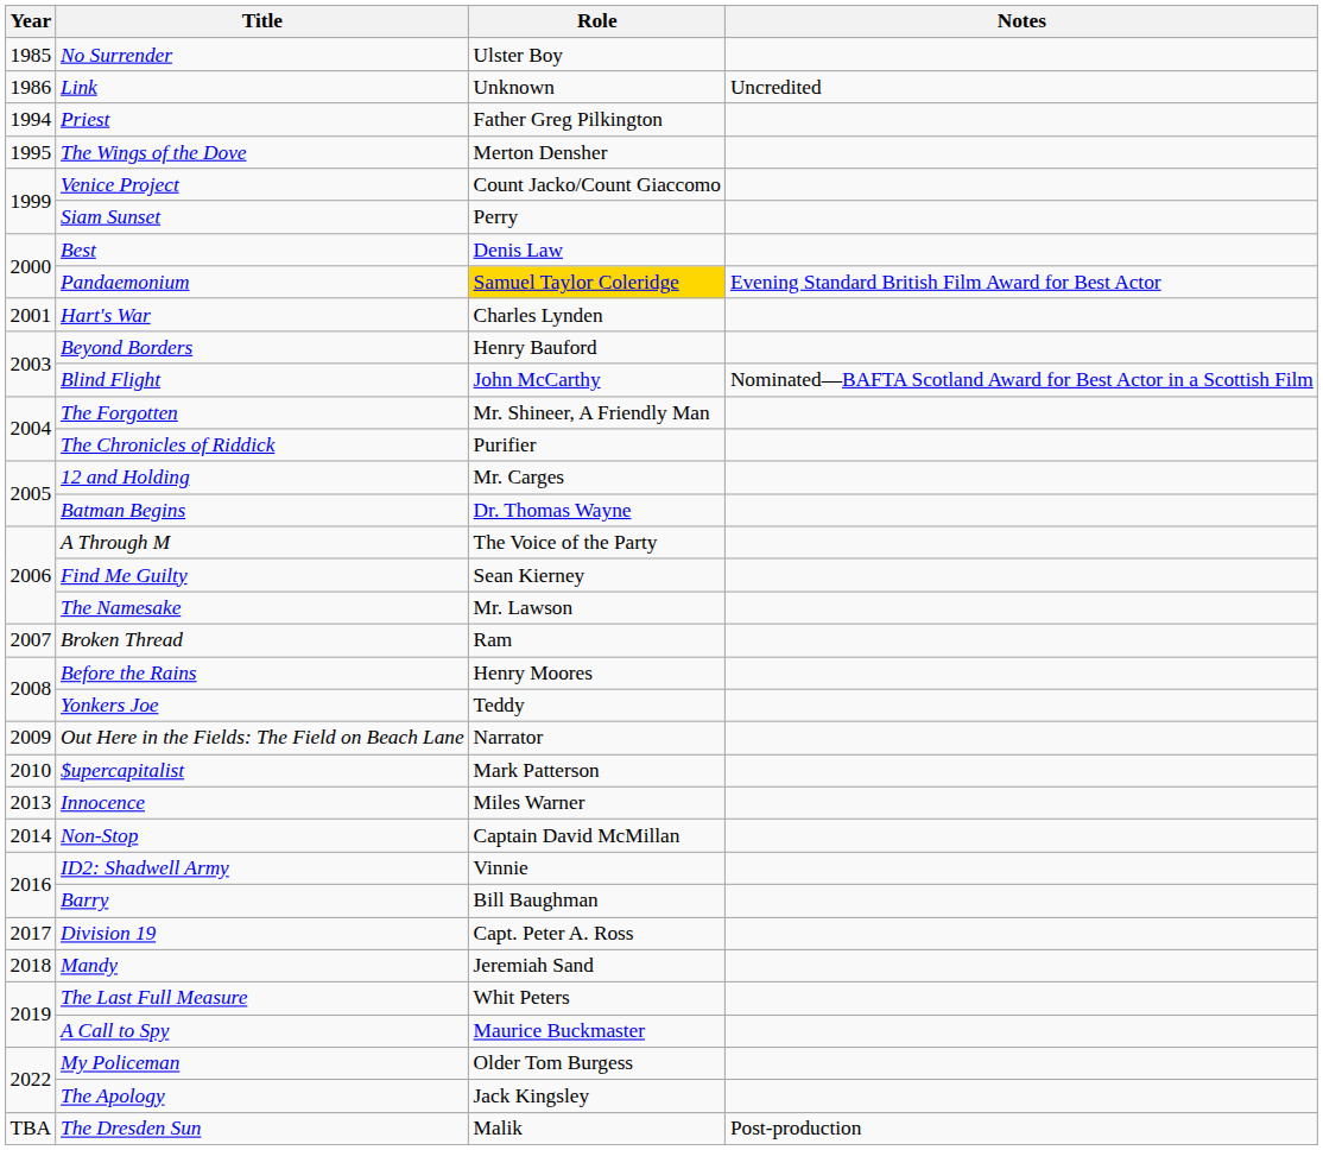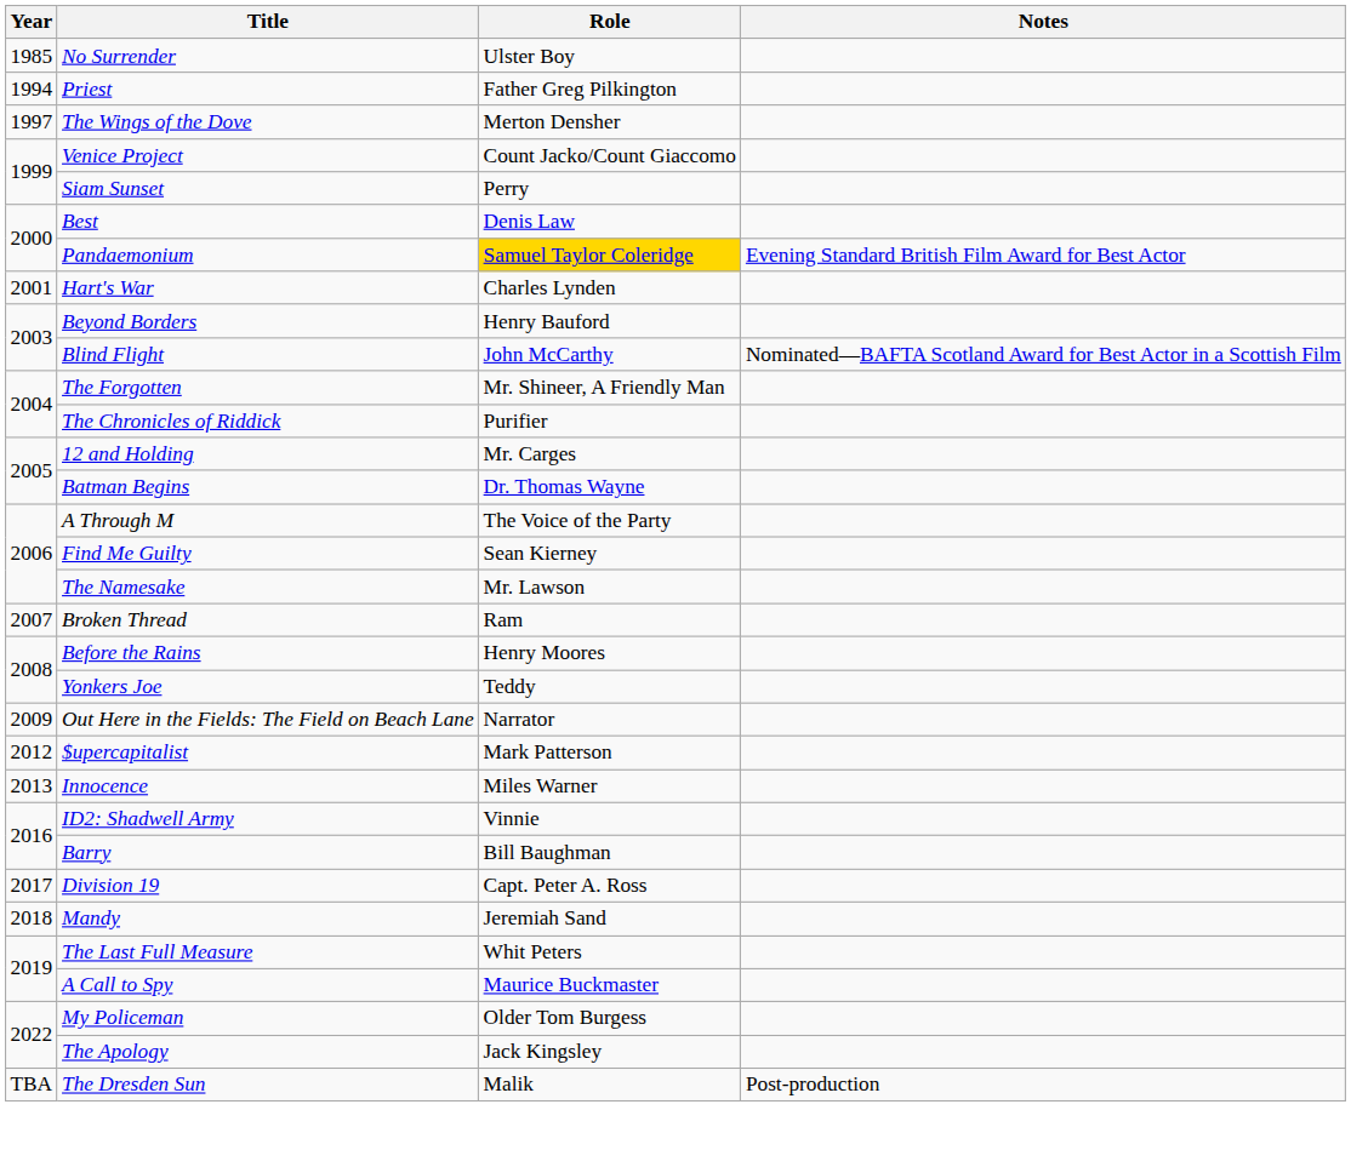- row: 1986 | Link | Unknown | Uncredited
The Wings of the Dove | Year: 1995 -> 1997
$upercapitalist | Year: 2010 -> 2012
- row: 2014 | Non-Stop | Captain David McMillan
